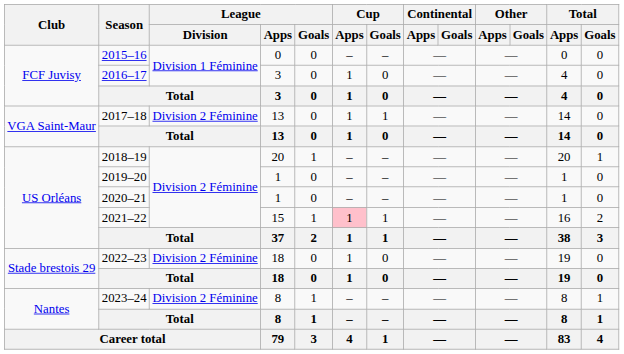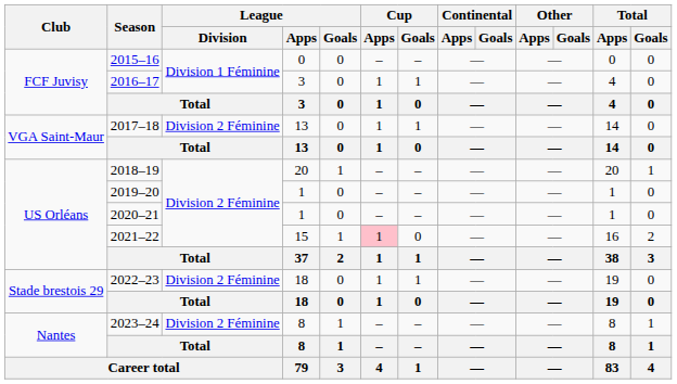2016–17 | Cup / Goals: 0 -> 1
2021–22 | Cup / Goals: 1 -> 0
2022–23 | Cup / Goals: 0 -> 1
